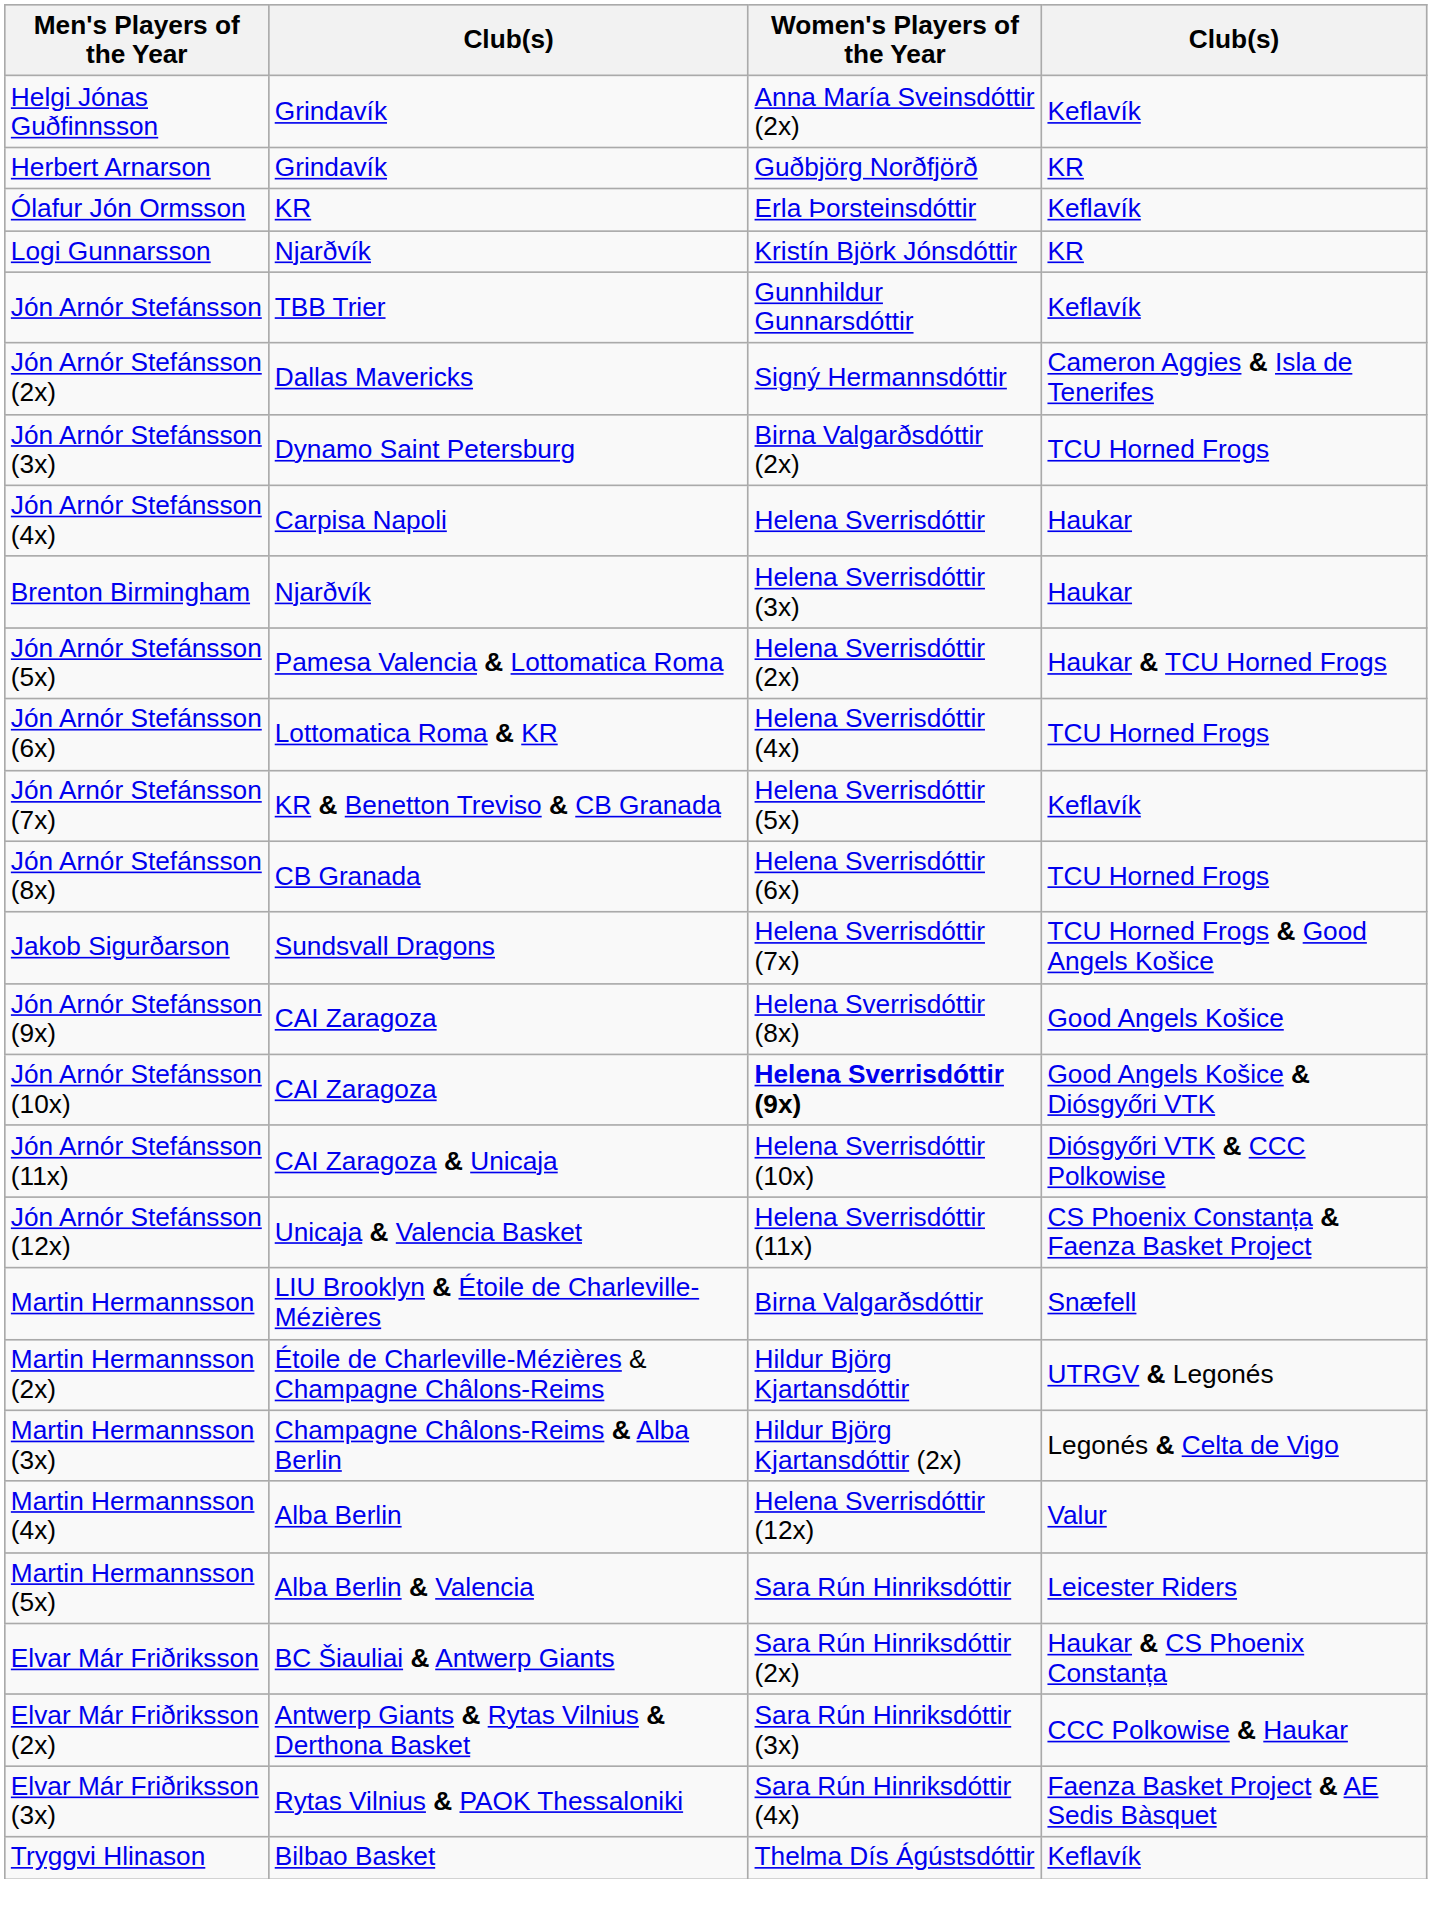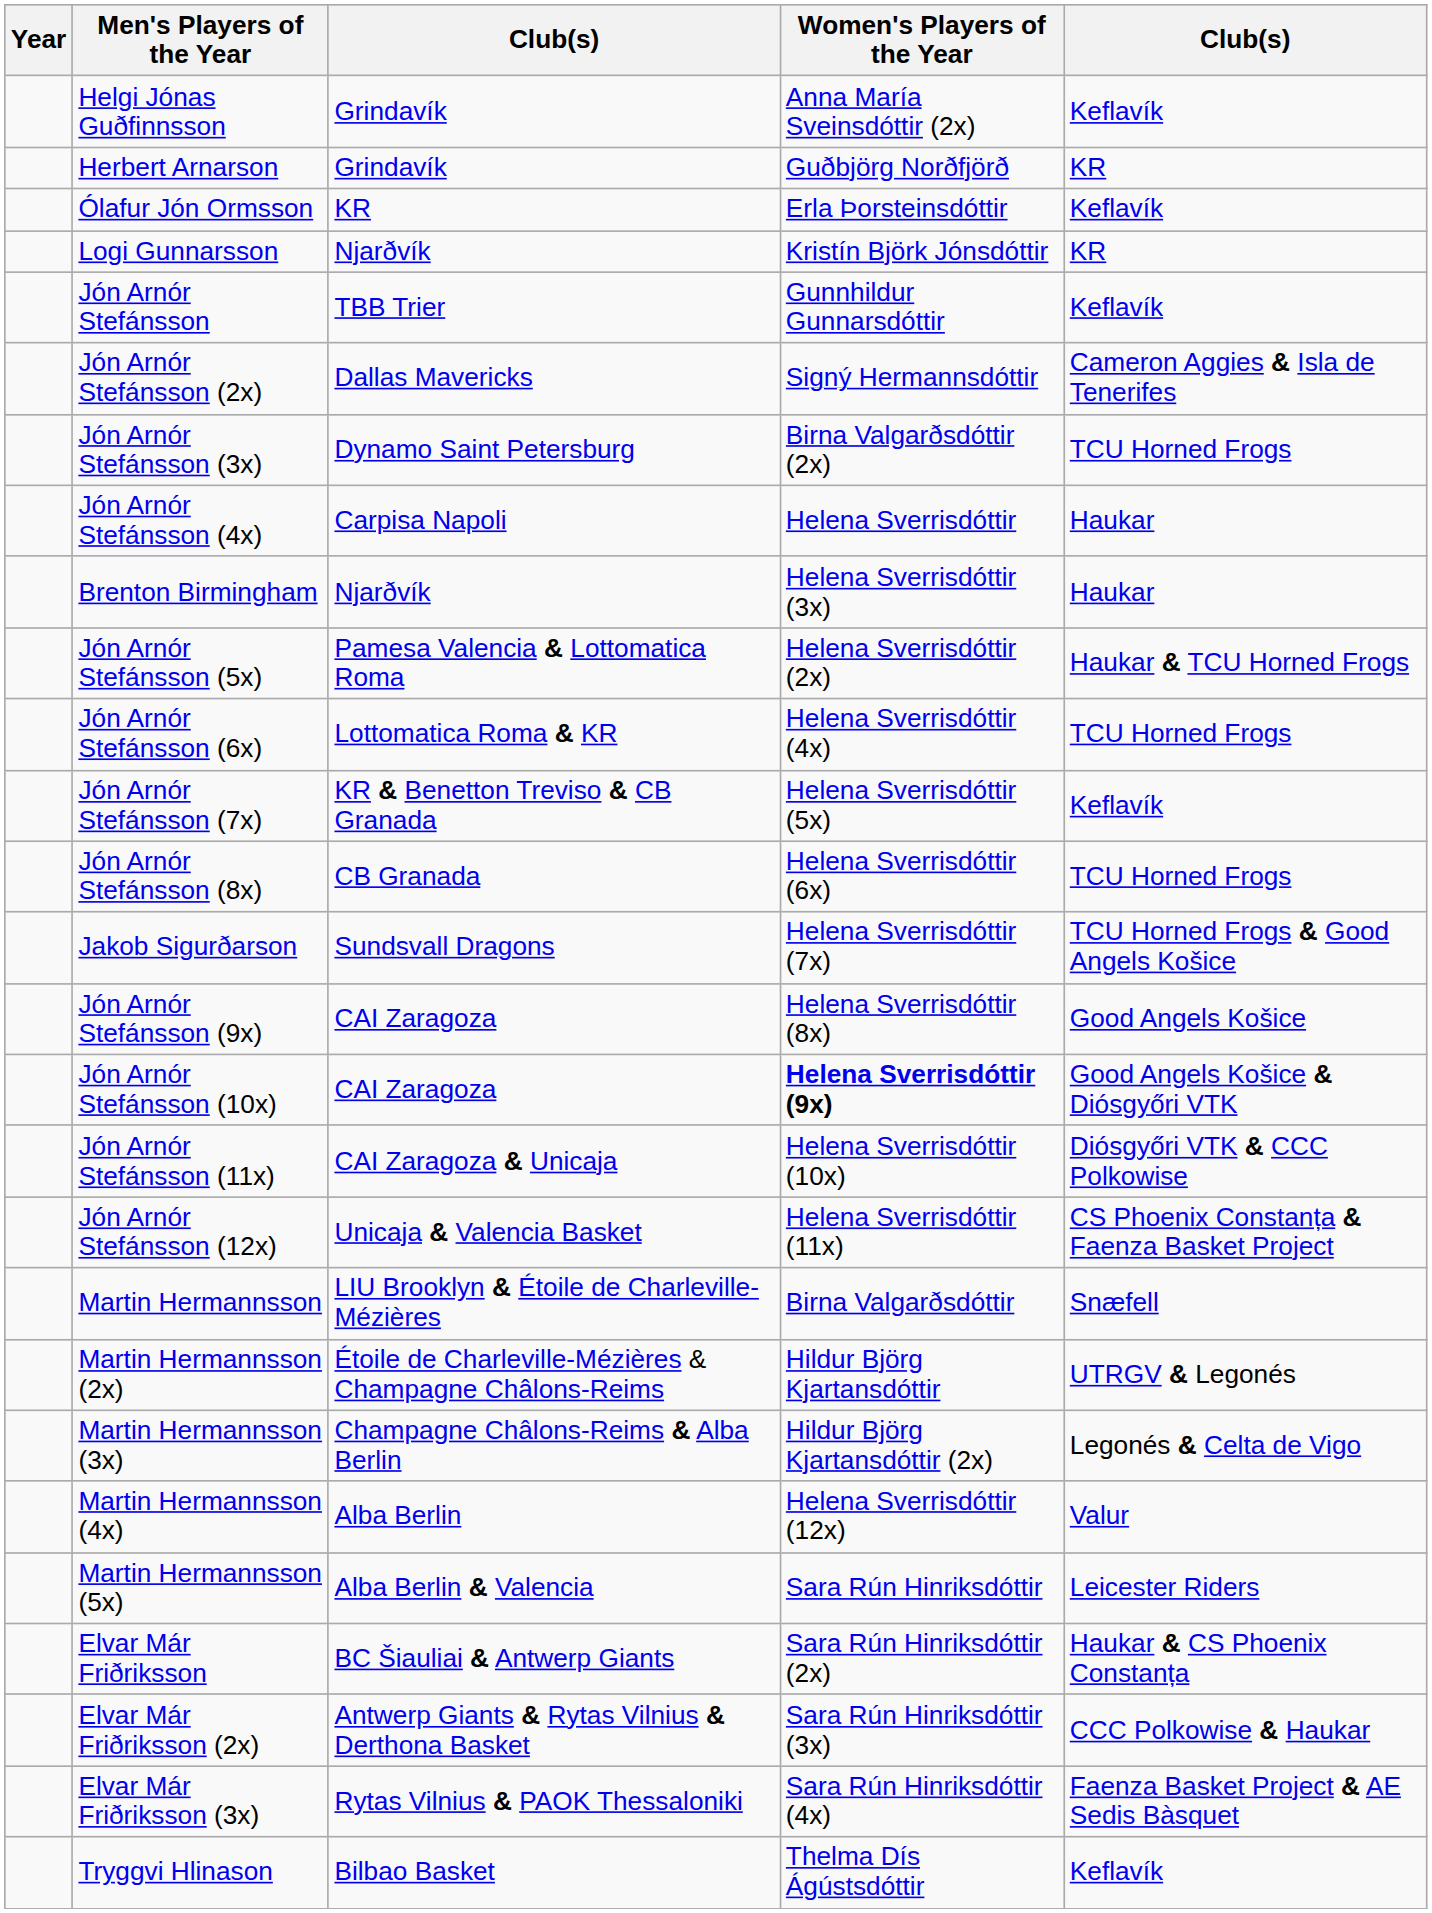+ column: Year
